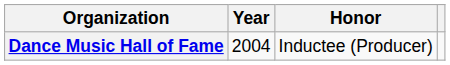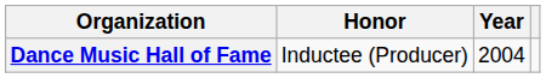columns swapped: Year <-> Honor
